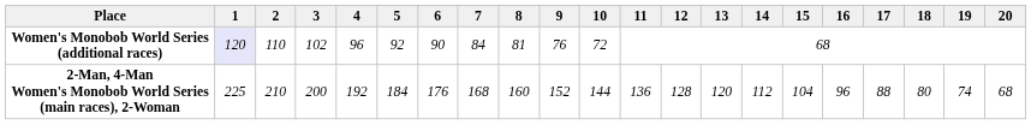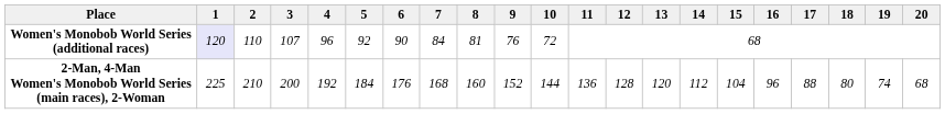Women's Monobob World Series (additional races) | 3: 102 -> 107
